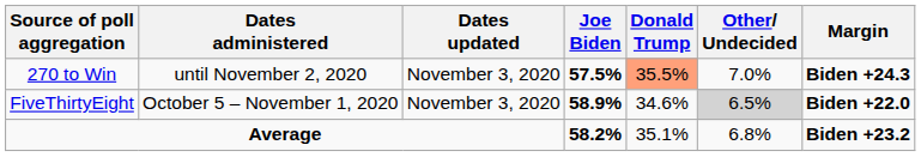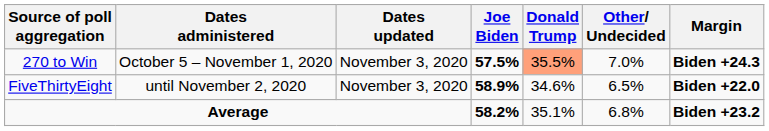270 to Win | Dates administered: until November 2, 2020 -> October 5 – November 1, 2020
FiveThirtyEight | Dates administered: October 5 – November 1, 2020 -> until November 2, 2020
FiveThirtyEight | Other/ Undecided: lightgrey background -> no background
